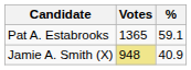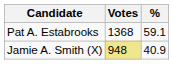Pat A. Estabrooks | Votes: 1365 -> 1368
